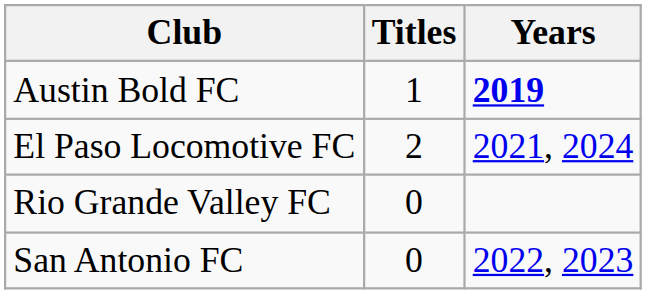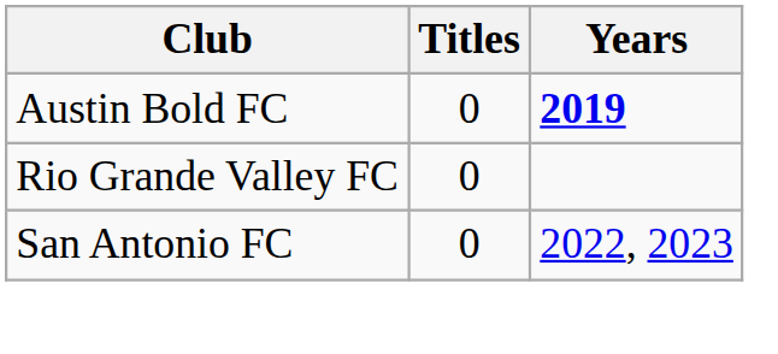Austin Bold FC | Titles: 1 -> 0
- row: El Paso Locomotive FC | 2 | 2021, 2024
